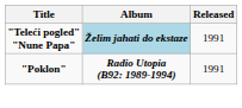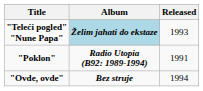"Teleći pogled" "Nune Papa" | Released: 1991 -> 1993
+ row: "Ovde, ovde" | Bez struje | 1994
